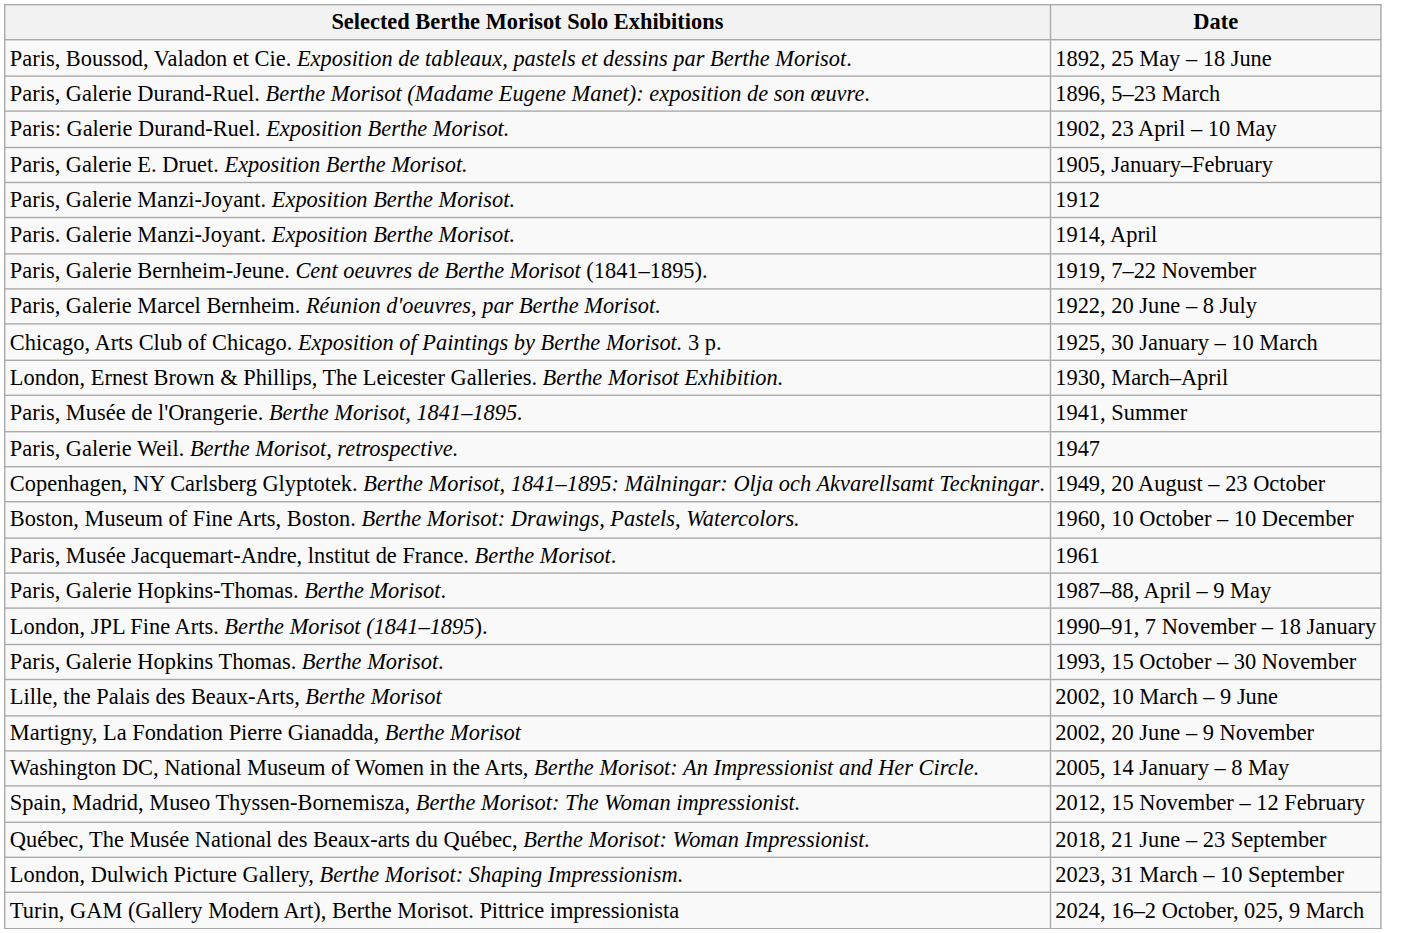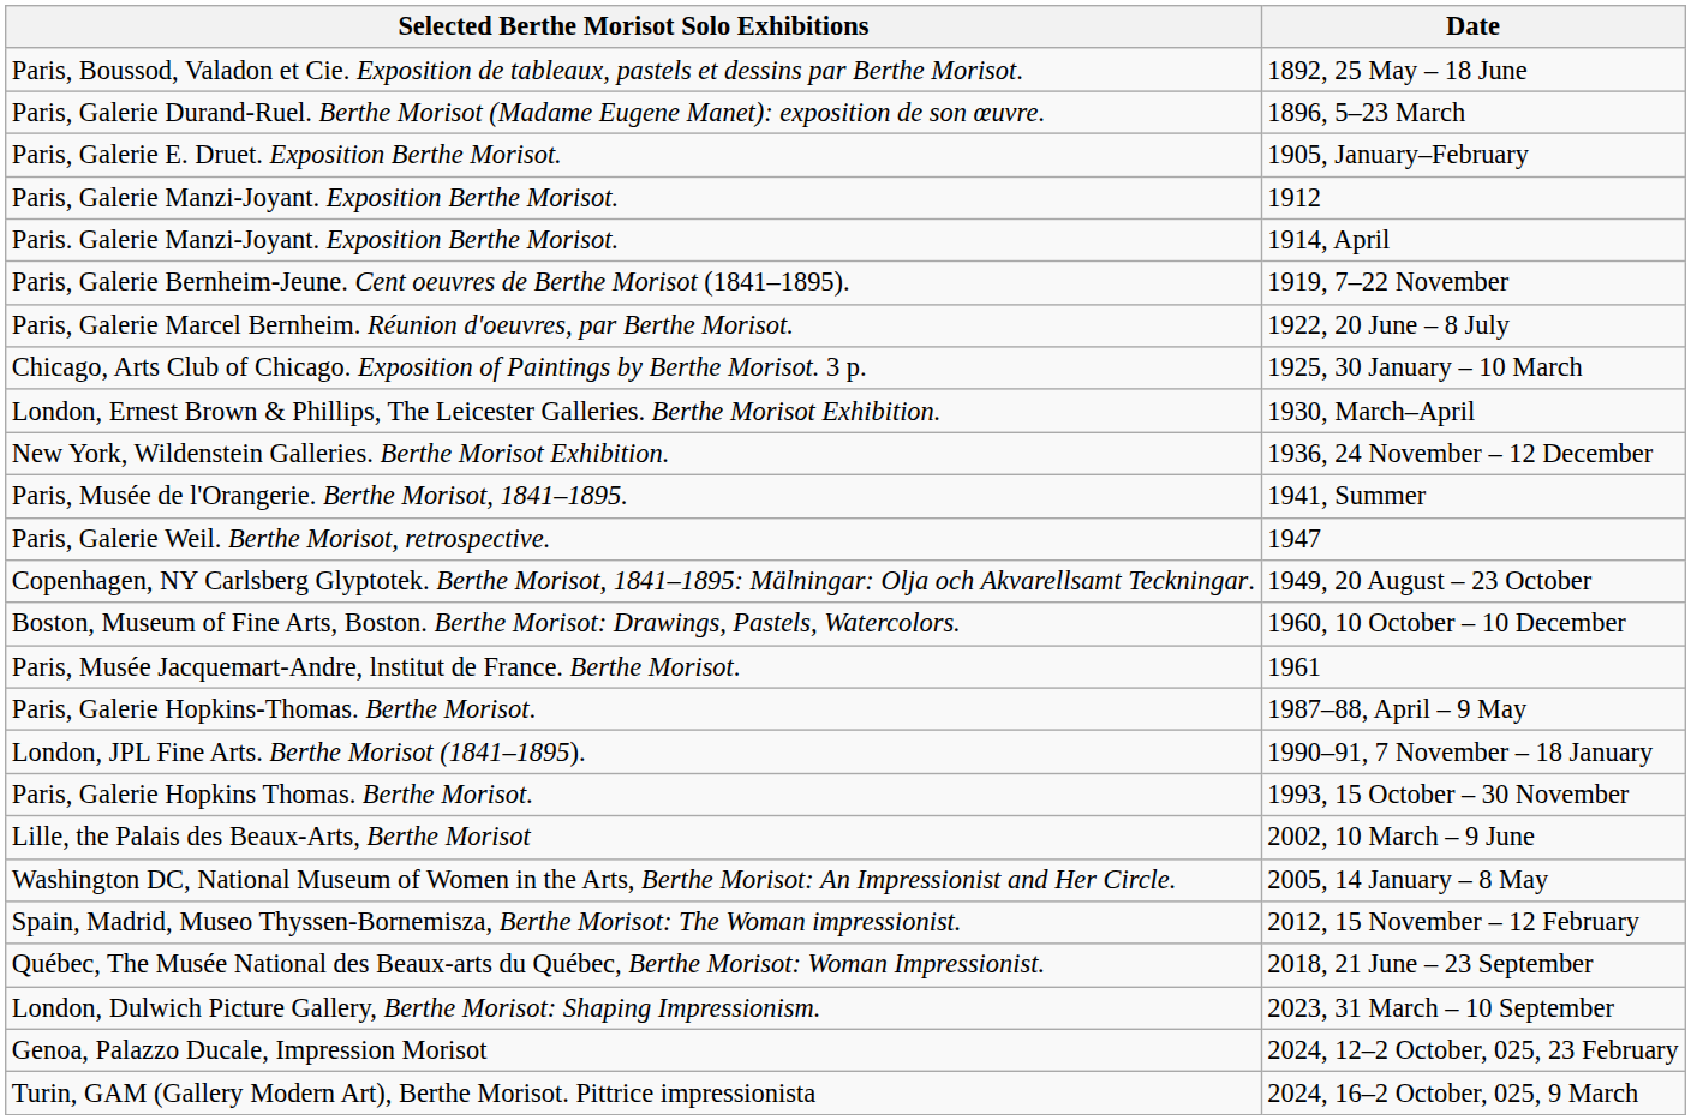- row: Paris: Galerie Durand-Ruel. Exposition Berthe Morisot. | 1902, 23 April – 10 May
+ row: New York, Wildenstein Galleries. Berthe Morisot Exhibition. | 1936, 24 November – 12 December
- row: Martigny, La Fondation Pierre Gianadda, Berthe Morisot | 2002, 20 June – 9 November
+ row: Genoa, Palazzo Ducale, Impression Morisot | 2024, 12–2 October, 025, 23 February
